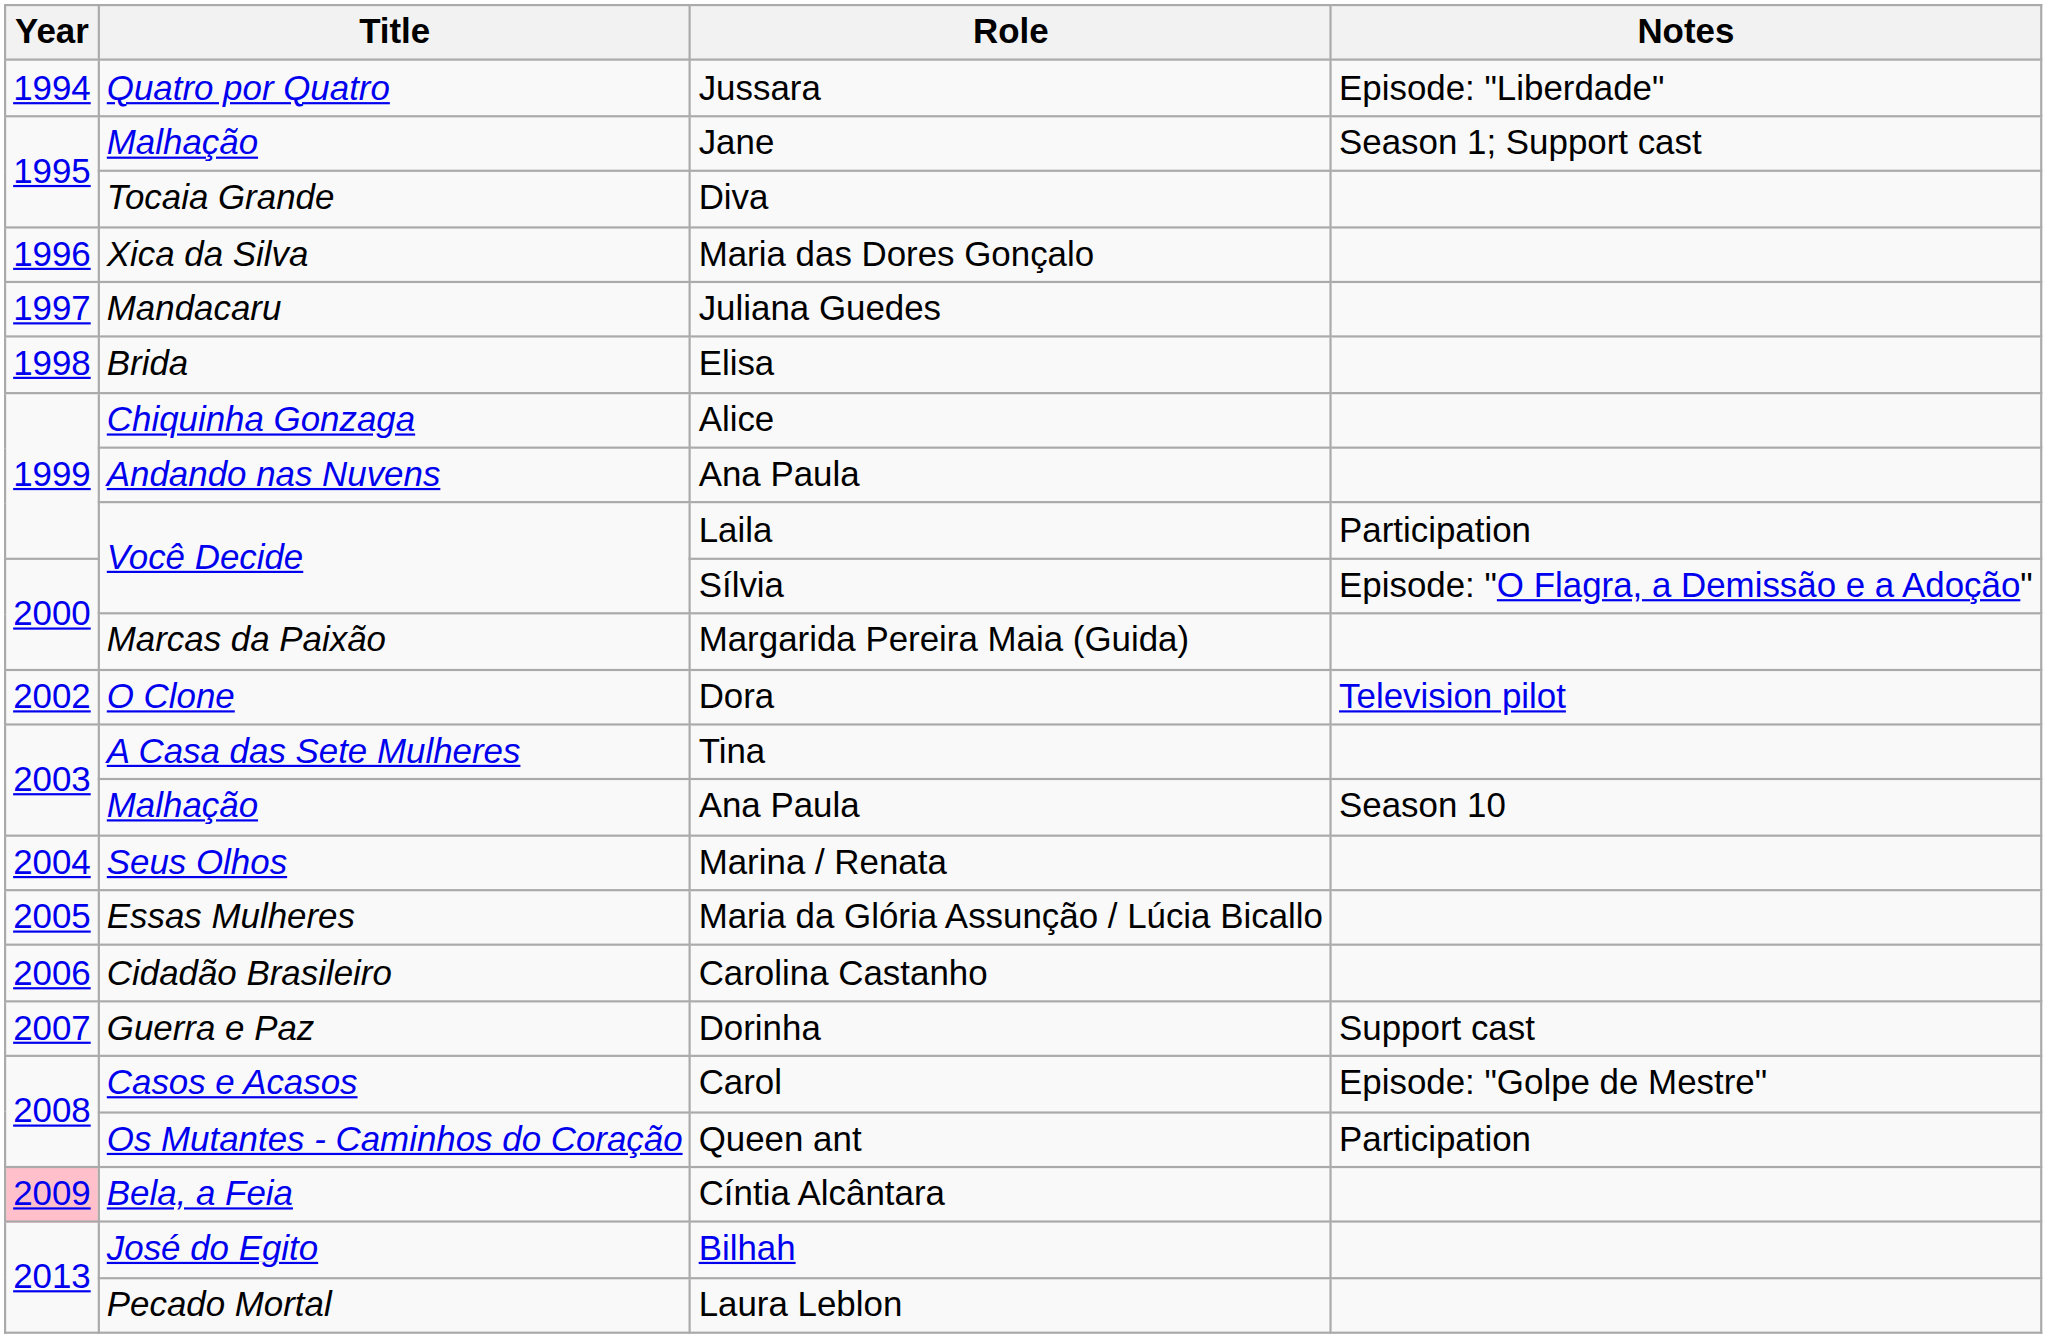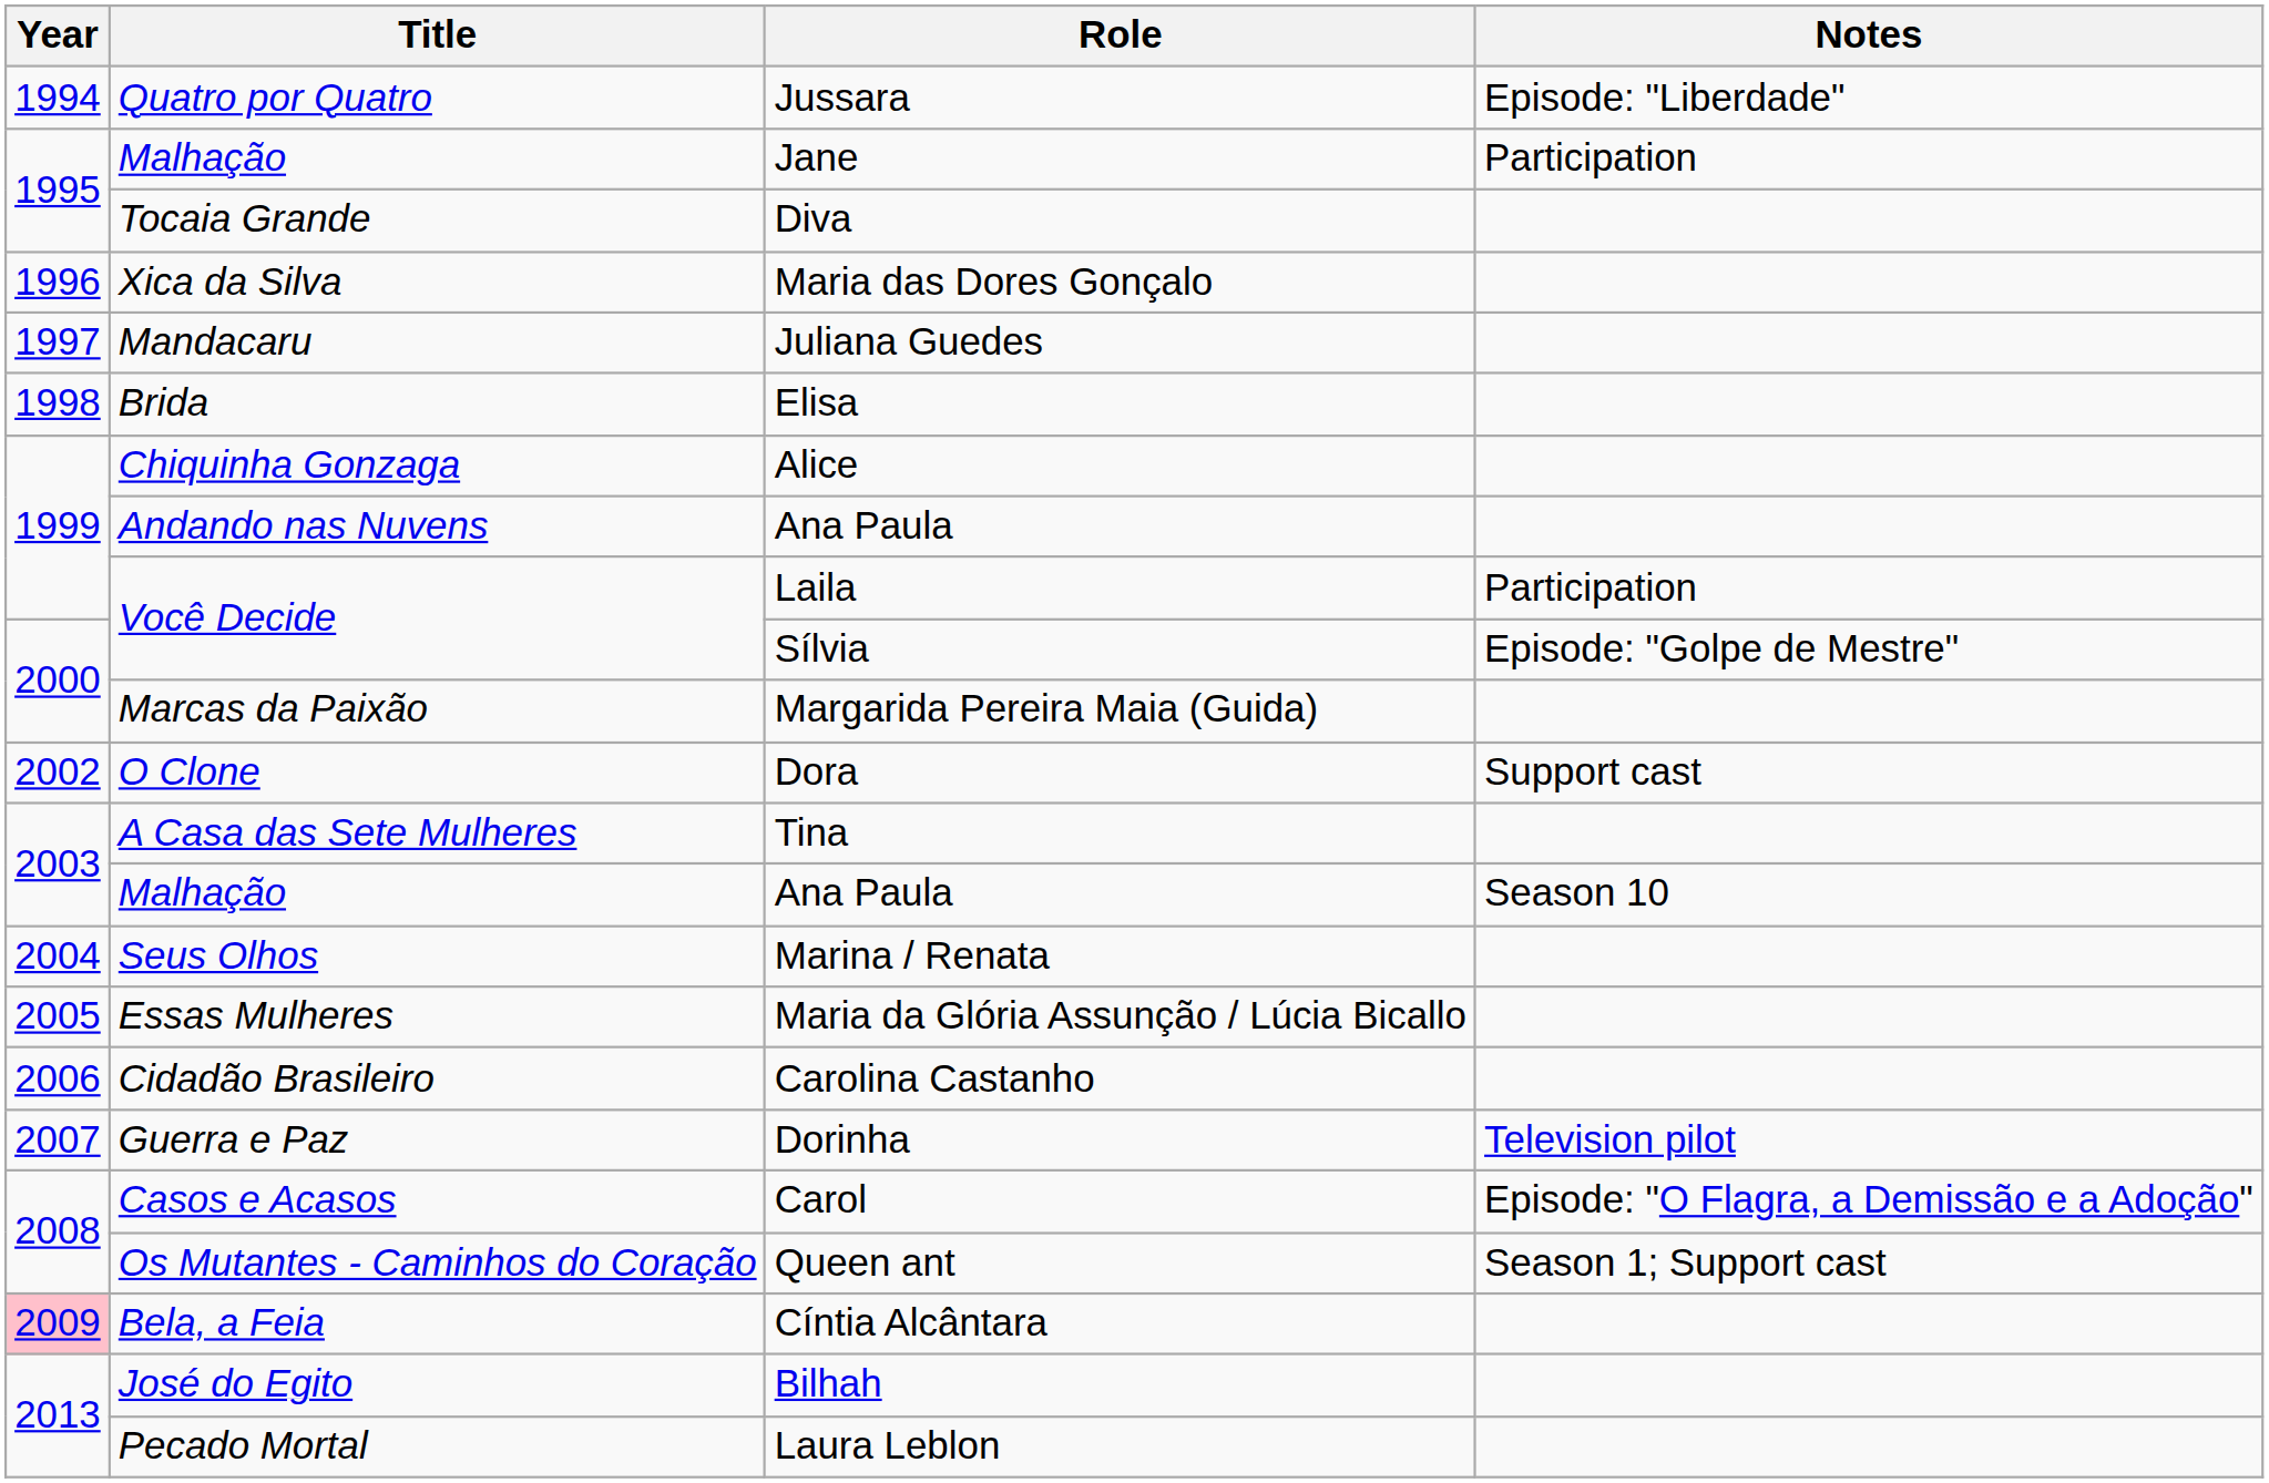Jane | Notes: Season 1; Support cast -> Participation
Sílvia | Notes: Episode: "O Flagra, a Demissão e a Adoção" -> Episode: "Golpe de Mestre"
Dora | Notes: Television pilot -> Support cast
Dorinha | Notes: Support cast -> Television pilot
Carol | Notes: Episode: "Golpe de Mestre" -> Episode: "O Flagra, a Demissão e a Adoção"
Queen ant | Notes: Participation -> Season 1; Support cast
